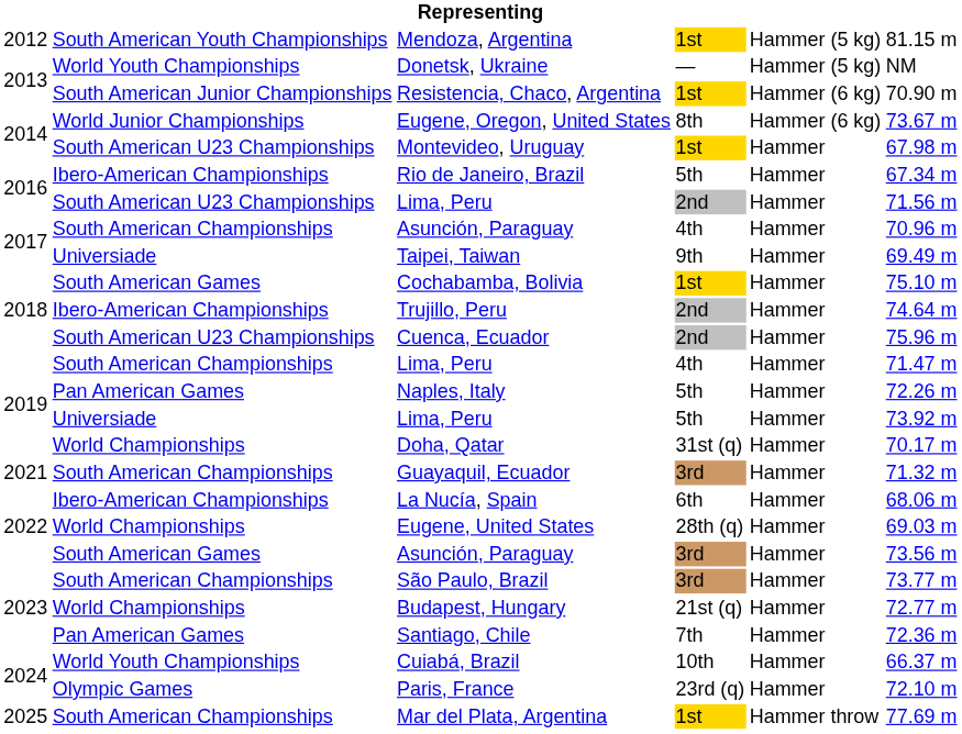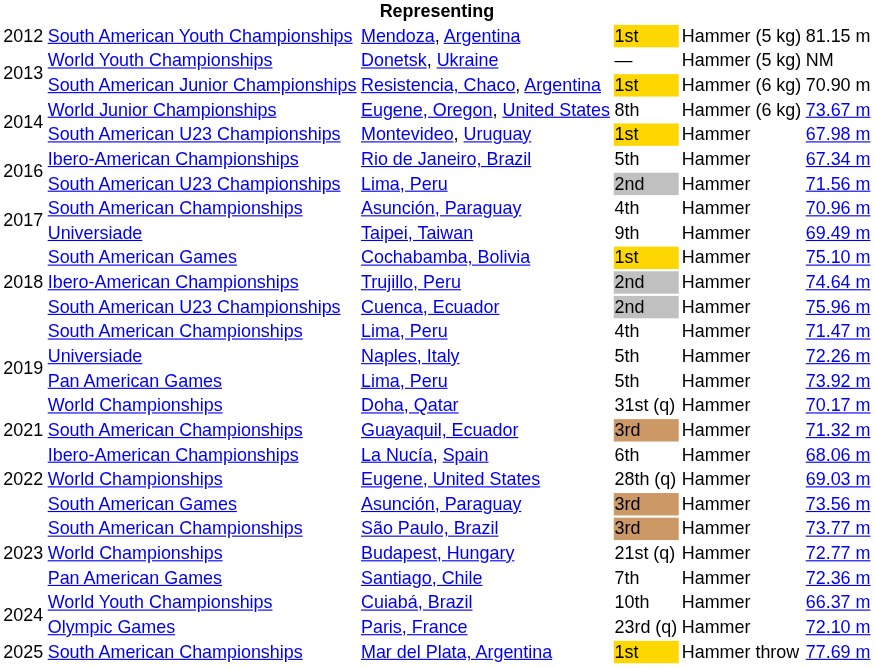Naples, Italy | column 2: Pan American Games -> Universiade
Lima, Peru / 5th | column 2: Universiade -> Pan American Games
